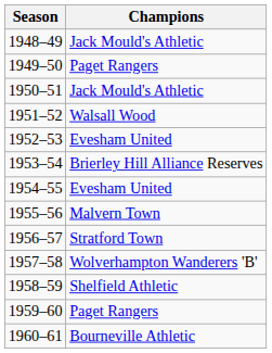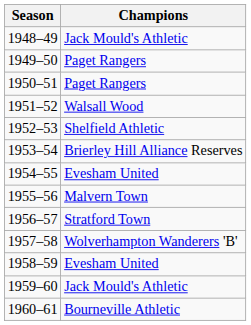1950–51 | Champions: Jack Mould's Athletic -> Paget Rangers
1952–53 | Champions: Evesham United -> Shelfield Athletic
1958–59 | Champions: Shelfield Athletic -> Evesham United
1959–60 | Champions: Paget Rangers -> Jack Mould's Athletic
